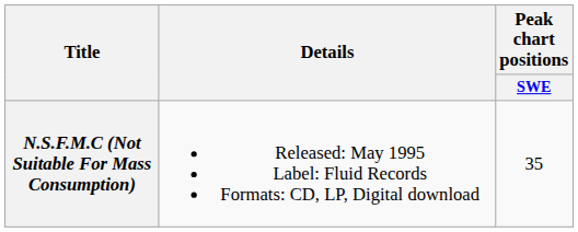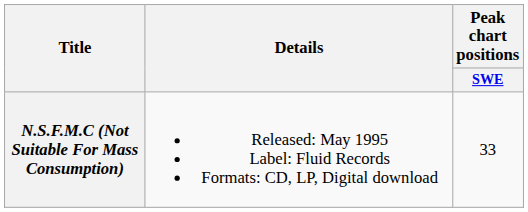N.S.F.M.C (Not Suitable For Mass Consumption) | Peak chart positions / SWE: 35 -> 33
